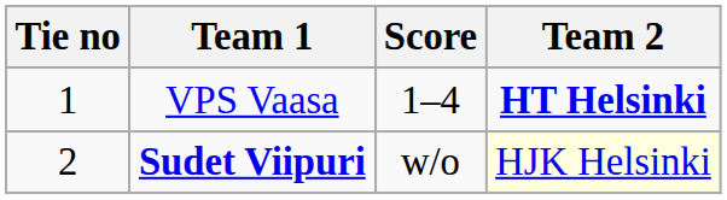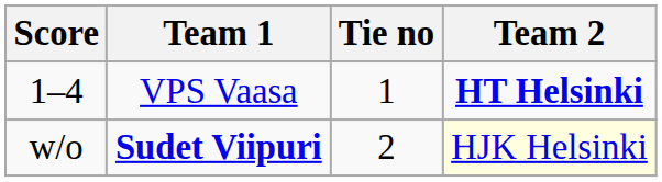columns swapped: Tie no <-> Score
